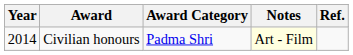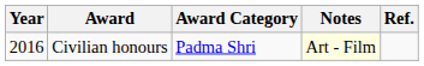Civilian honours | Year: 2014 -> 2016
